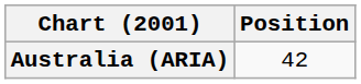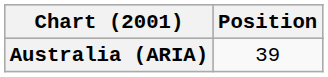Australia (ARIA) | Position: 42 -> 39
